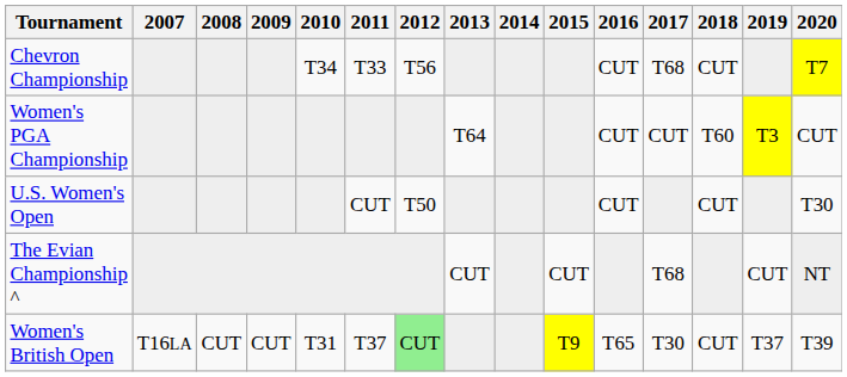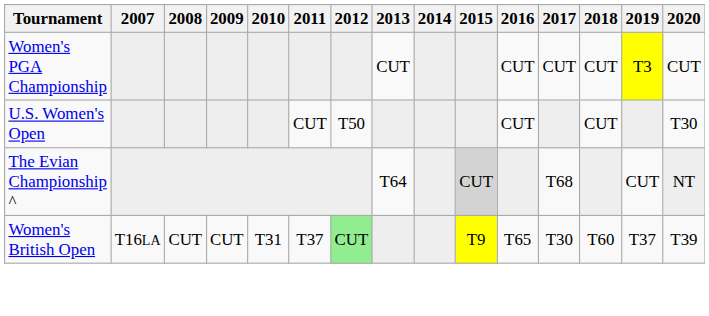- row: Chevron Championship | T34 | T33 | T56 | CUT | T68 | CUT | T7
Women's PGA Championship | 2013: T64 -> CUT
Women's PGA Championship | 2018: T60 -> CUT
The Evian Championship ^ | 2013: CUT -> T64
The Evian Championship ^ | 2015: no background -> lightgrey background
Women's British Open | 2018: CUT -> T60
